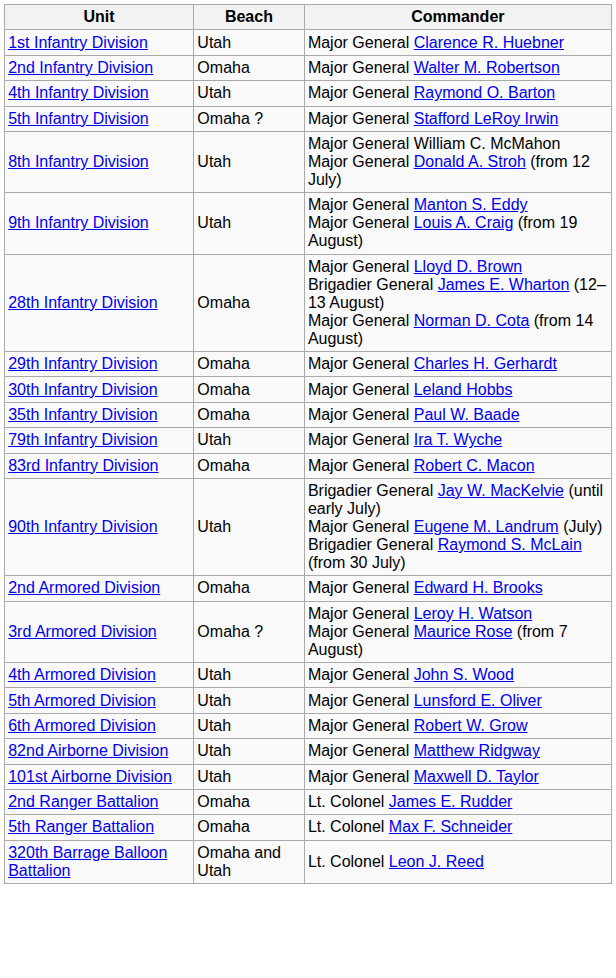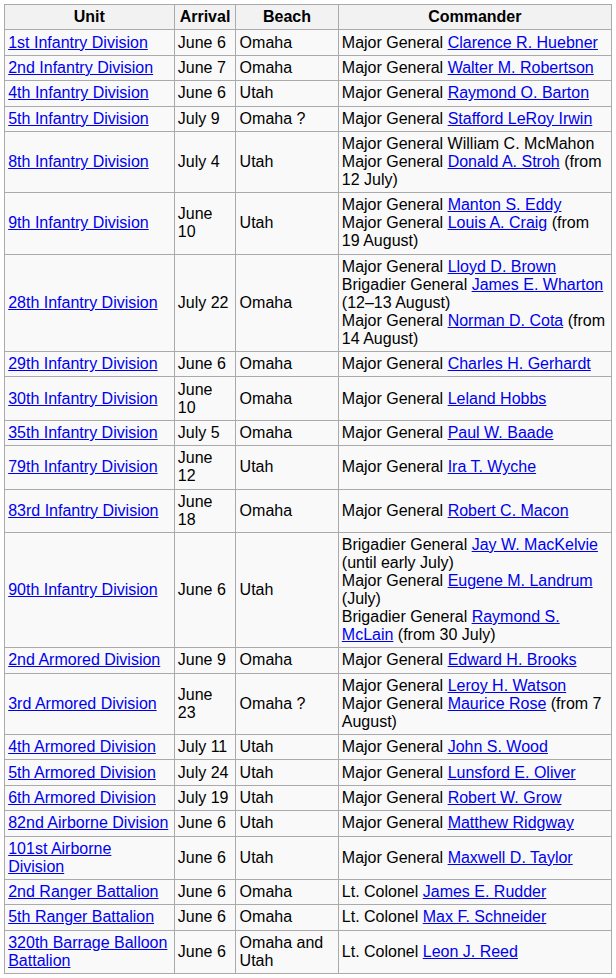+ column: Arrival | June 6 | June 7 | June 6 | July 9 | July 4 | June 10 | July 22 | June 6 | June 10 | July 5 | June 12 | June 18 | June 6 | June 9 | June 23 | July 11 | July 24 | July 19 | June 6 | June 6 | June 6 | June 6 | June 6
1st Infantry Division | Beach: Utah -> Omaha
